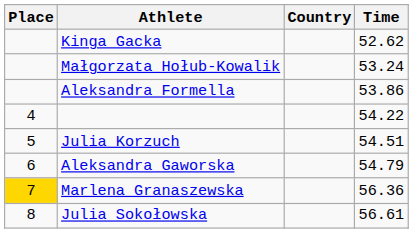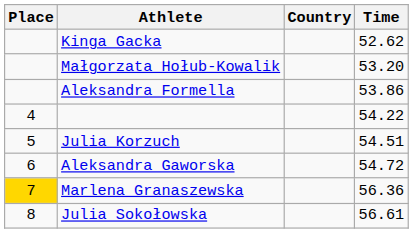Małgorzata Hołub-Kowalik | Time: 53.24 -> 53.20
Aleksandra Gaworska | Time: 54.79 -> 54.72
